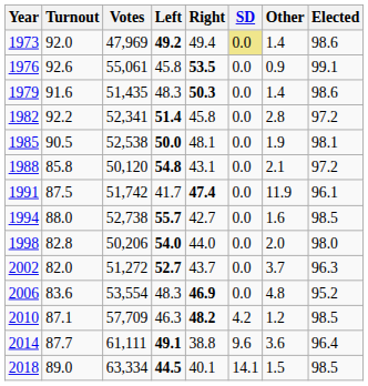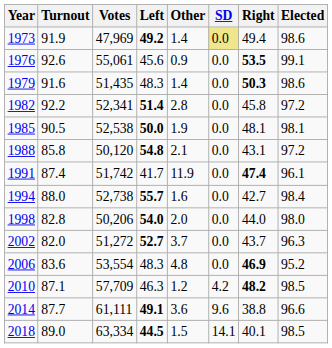columns swapped: Right <-> Other
1973 | Turnout: 92.0 -> 91.9
1976 | Left: 45.8 -> 45.6
1991 | Turnout: 87.5 -> 87.4
1994 | Elected: 98.5 -> 98.4
2014 | Elected: 96.4 -> 96.6
